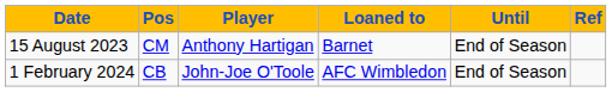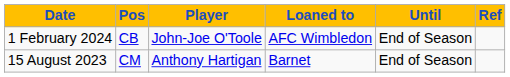rows swapped: 15 August 2023 <-> 1 February 2024
